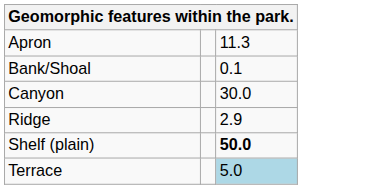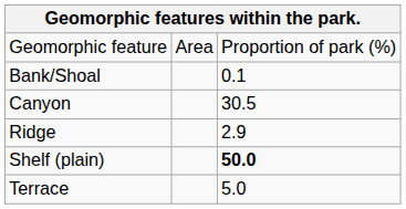+ row: Geomorphic feature | Area | Proportion of park (%)
- row: Apron | 11.3
Canyon | column 3: 30.0 -> 30.5
Terrace | column 3: lightblue background -> no background
